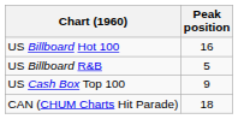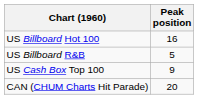CAN (CHUM Charts Hit Parade) | Peak position: 18 -> 20
